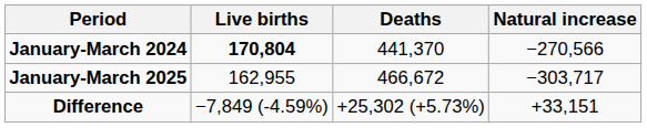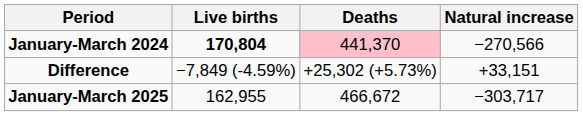January-March 2024 | Deaths: no background -> pink background
rows swapped: January-March 2025 <-> Difference
